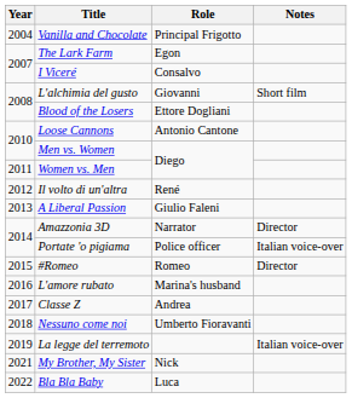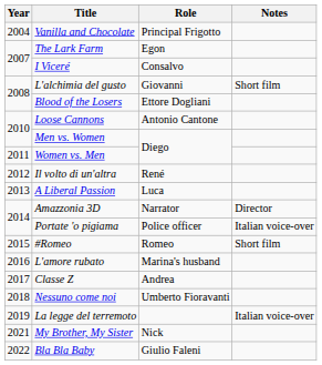A Liberal Passion | Role: Giulio Faleni -> Luca
#Romeo | Notes: Director -> Short film
Bla Bla Baby | Role: Luca -> Giulio Faleni
